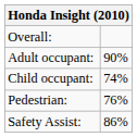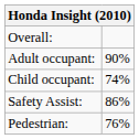rows swapped: Pedestrian: <-> Safety Assist:
